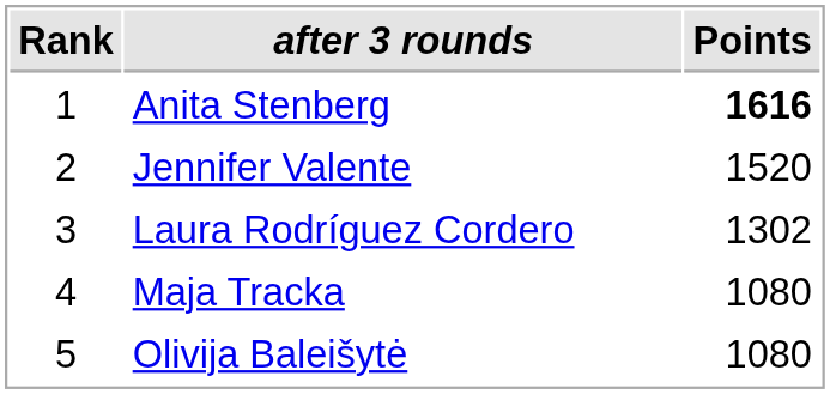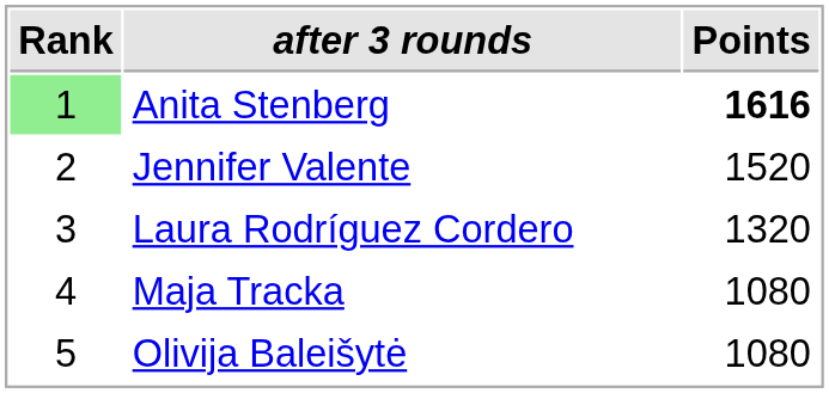Anita Stenberg | Rank: no background -> lightgreen background
Laura Rodríguez Cordero | Points: 1302 -> 1320
